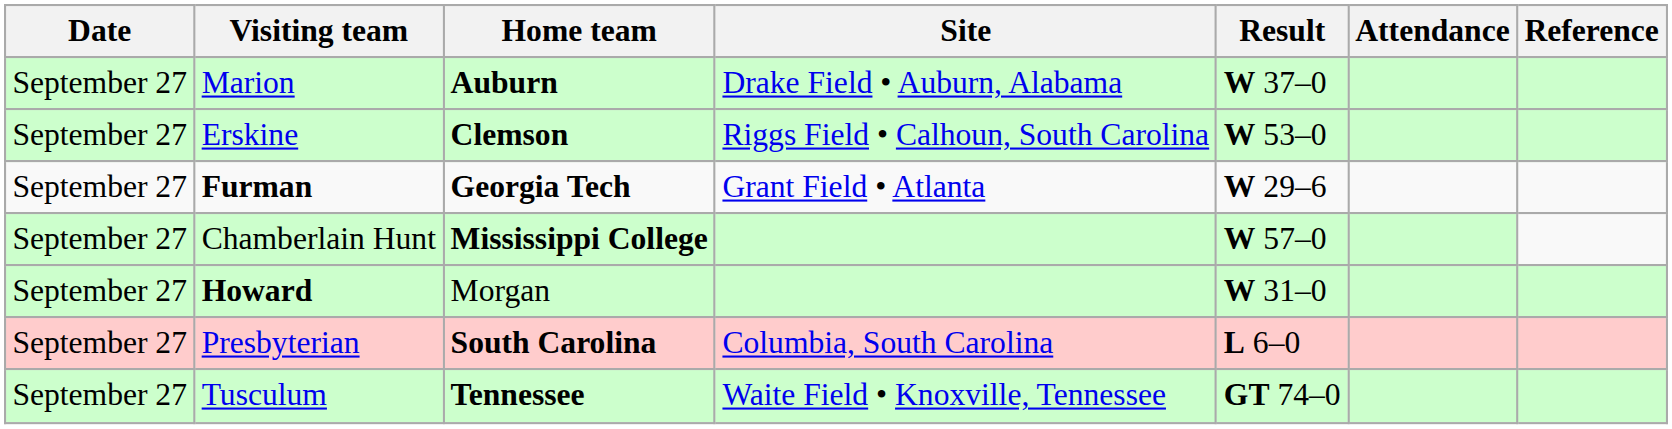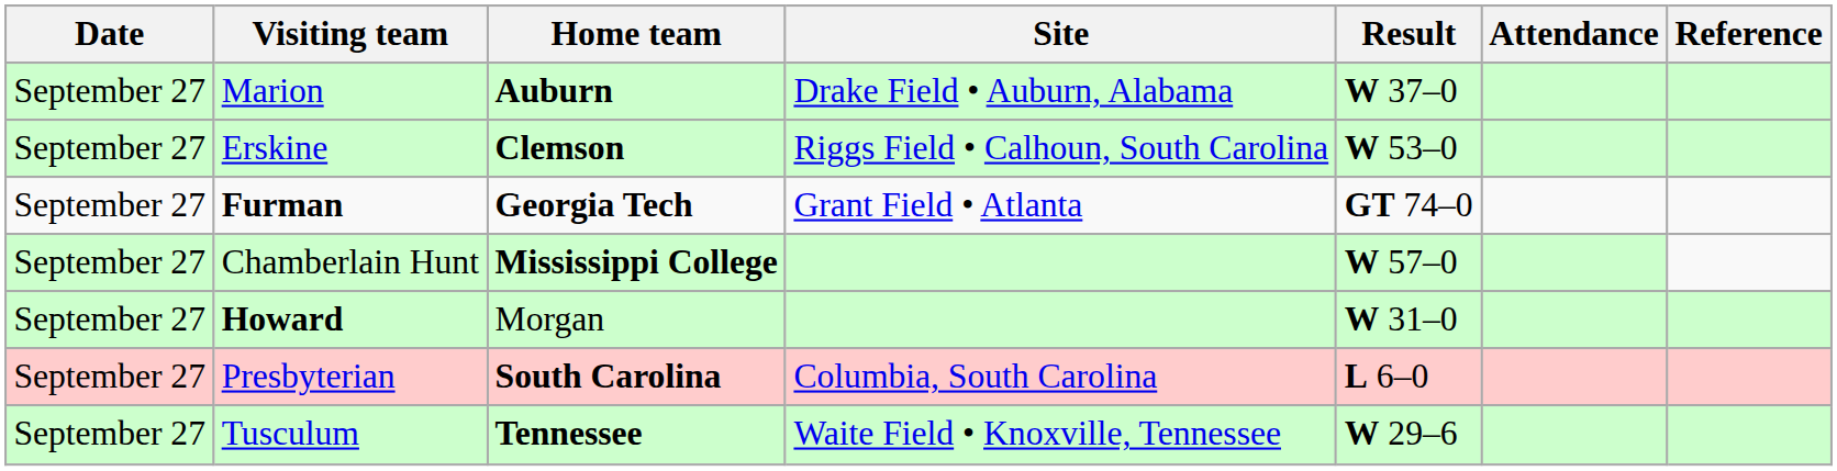Furman | Result: W 29–6 -> GT 74–0
Tusculum | Result: GT 74–0 -> W 29–6
